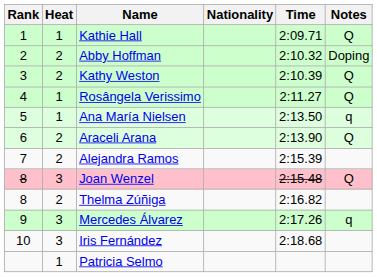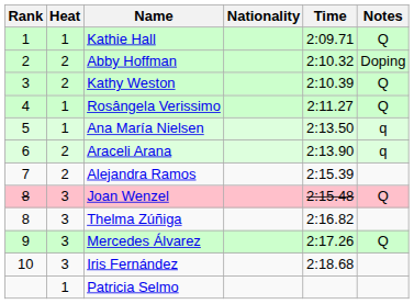Araceli Arana | Notes: Q -> q
Thelma Zúñiga | Heat: 2 -> 3
Mercedes Álvarez | Notes: q -> Q
